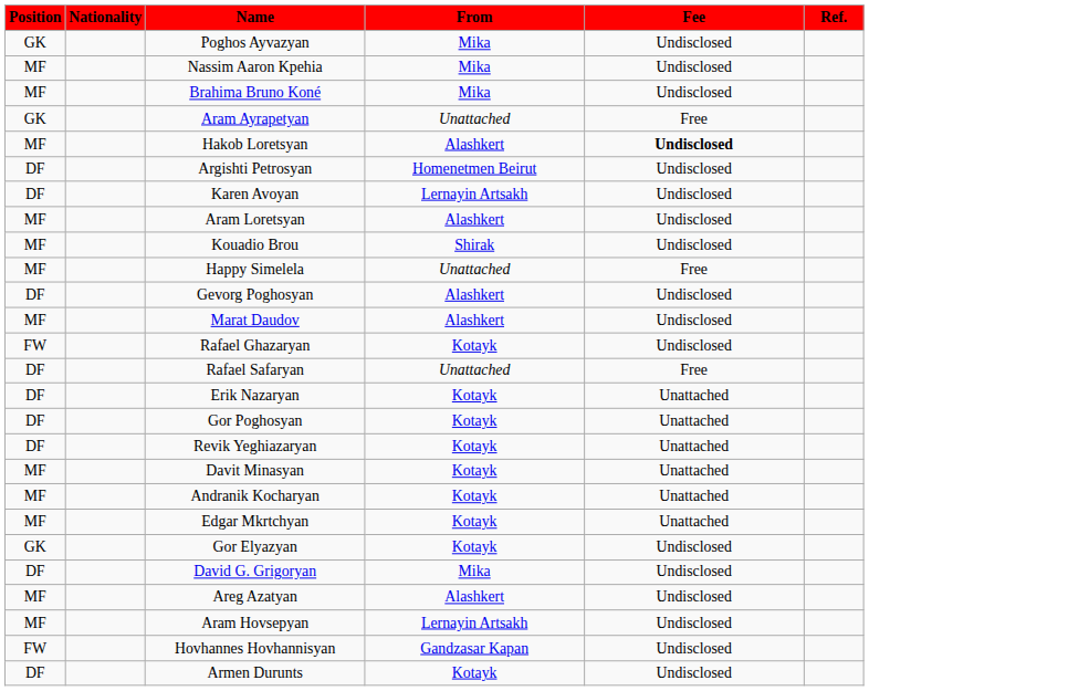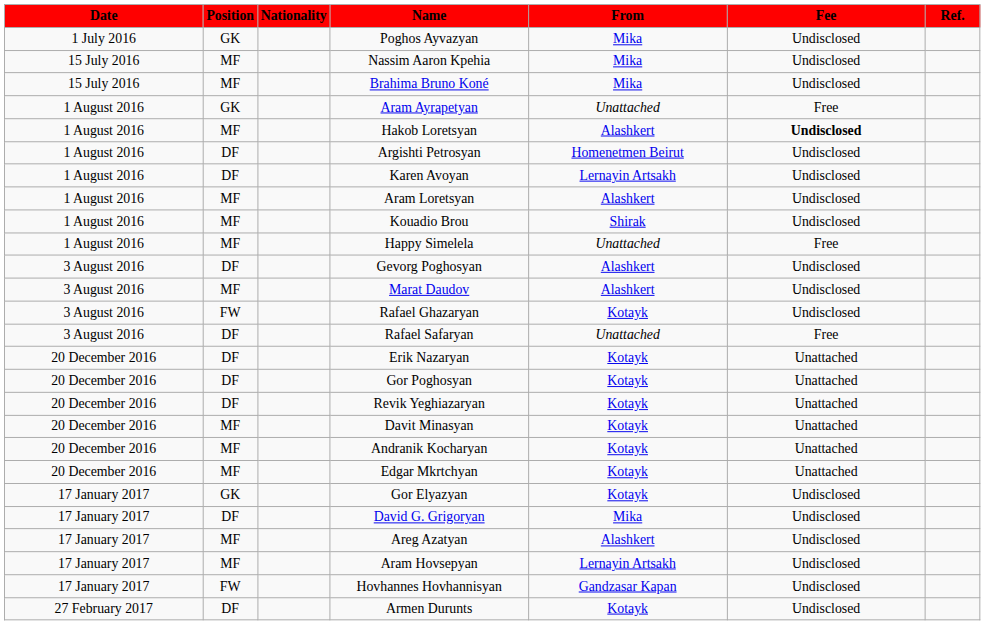+ column: Date | 1 July 2016 | 15 July 2016 | 15 July 2016 | 1 August 2016 | 1 August 2016 | 1 August 2016 | 1 August 2016 | 1 August 2016 | 1 August 2016 | 1 August 2016 | 3 August 2016 | 3 August 2016 | 3 August 2016 | 3 August 2016 | 20 December 2016 | 20 December 2016 | 20 December 2016 | 20 December 2016 | 20 December 2016 | 20 December 2016 | 17 January 2017 | 17 January 2017 | 17 January 2017 | 17 January 2017 | 17 January 2017 | 27 February 2017
